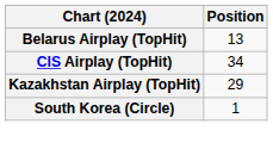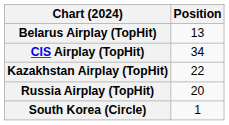Kazakhstan Airplay (TopHit) | Position: 29 -> 22
+ row: Russia Airplay (TopHit) | 20
